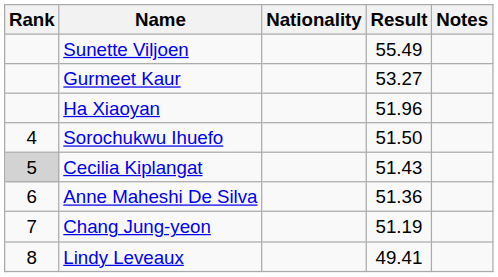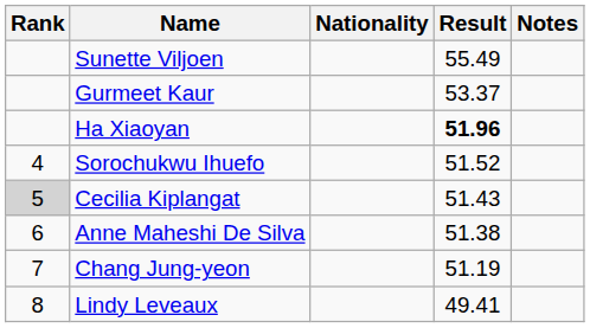Gurmeet Kaur | Result: 53.27 -> 53.37
Ha Xiaoyan | Result: normal -> bold
Sorochukwu Ihuefo | Result: 51.50 -> 51.52
Anne Maheshi De Silva | Result: 51.36 -> 51.38
